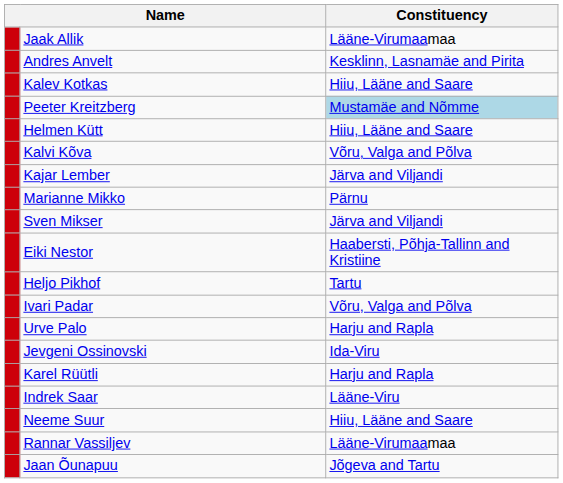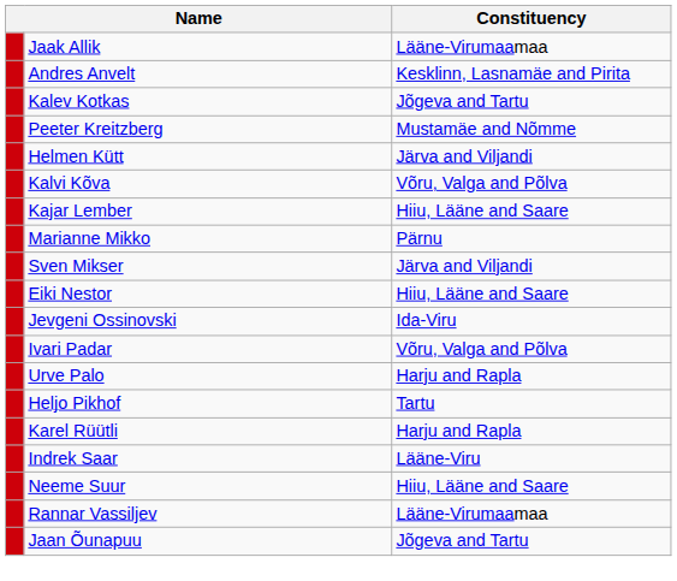Kalev Kotkas | Constituency: Hiiu, Lääne and Saare -> Jõgeva and Tartu
Peeter Kreitzberg | Constituency: lightblue background -> no background
Helmen Kütt | Constituency: Hiiu, Lääne and Saare -> Järva and Viljandi
Kajar Lember | Constituency: Järva and Viljandi -> Hiiu, Lääne and Saare
Eiki Nestor | Constituency: Haabersti, Põhja-Tallinn and Kristiine -> Hiiu, Lääne and Saare
rows swapped: Jevgeni Ossinovski <-> Heljo Pikhof
